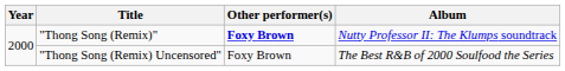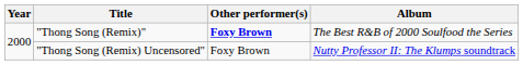"Thong Song (Remix)" | Album: Nutty Professor II: The Klumps soundtrack -> The Best R&B of 2000 Soulfood the Series
"Thong Song (Remix) Uncensored" | Album: The Best R&B of 2000 Soulfood the Series -> Nutty Professor II: The Klumps soundtrack
